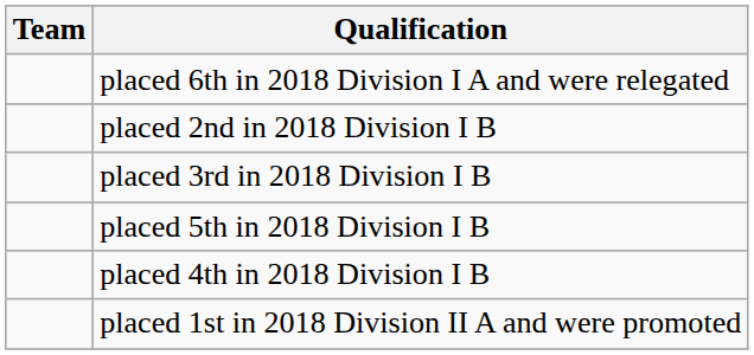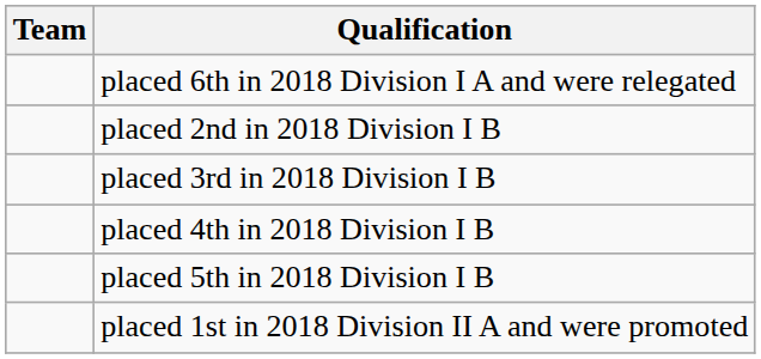rows swapped: placed 4th in 2018 Division I B <-> placed 5th in 2018 Division I B
